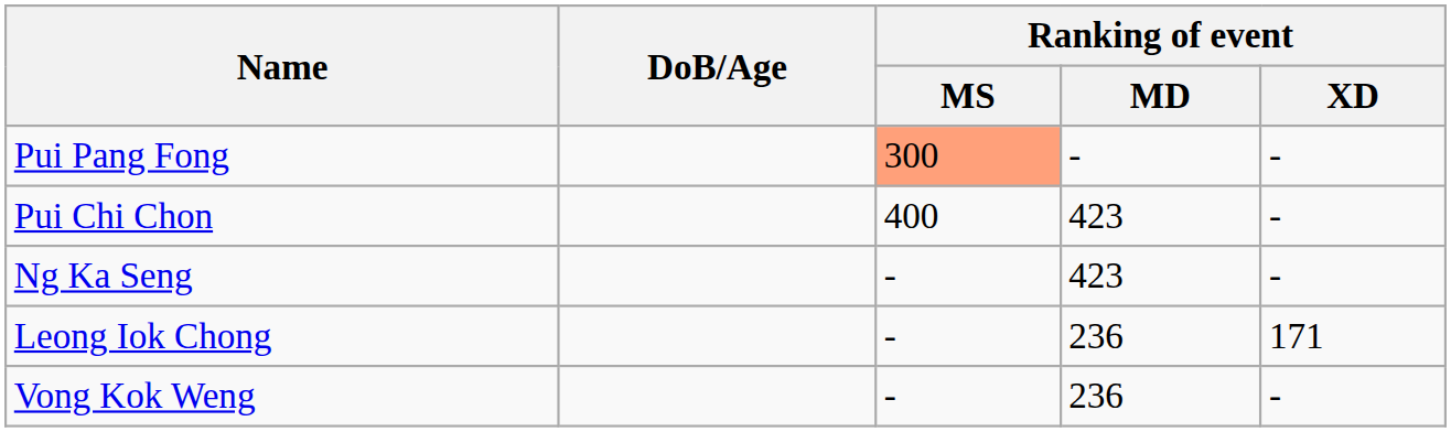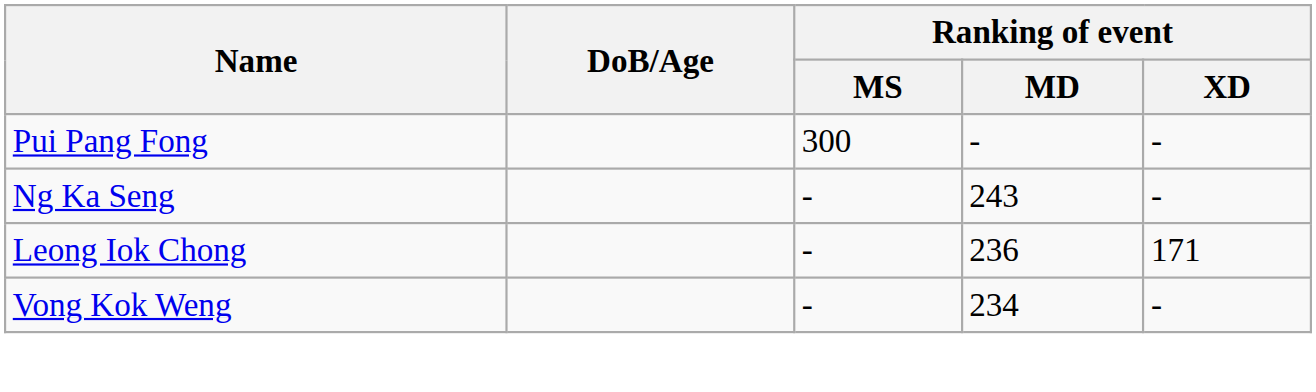Pui Pang Fong | Ranking of event / MS: lightsalmon background -> no background
- row: Pui Chi Chon | 400 | 423 | -
Ng Ka Seng | Ranking of event / MD: 423 -> 243
Vong Kok Weng | Ranking of event / MD: 236 -> 234
